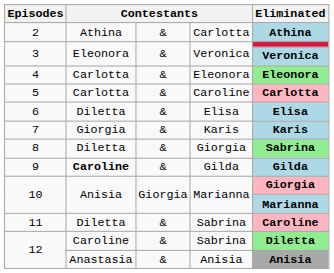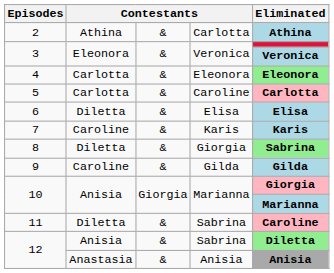7 | column 2: Giorgia -> Caroline
9 | column 2: bold -> normal
12 / Sabrina | column 2: Caroline -> Anisia
